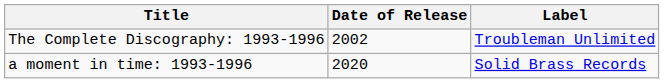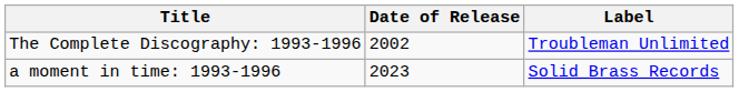a moment in time: 1993-1996 | Date of Release: 2020 -> 2023
